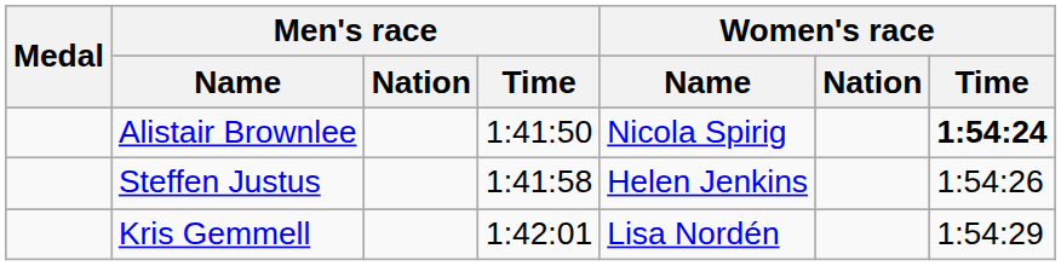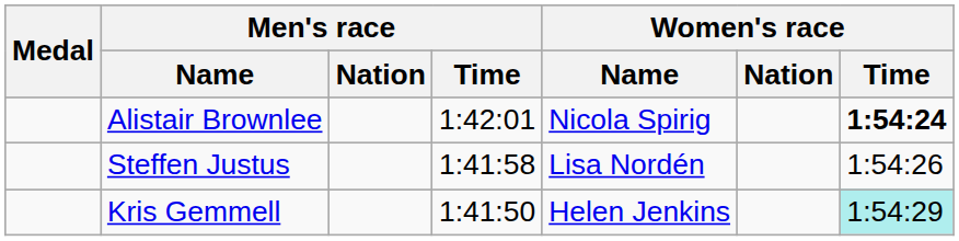Alistair Brownlee | Men's race / Time: 1:41:50 -> 1:42:01
Steffen Justus | Women's race / Name: Helen Jenkins -> Lisa Nordén
Kris Gemmell | Men's race / Time: 1:42:01 -> 1:41:50
Kris Gemmell | Women's race / Name: Lisa Nordén -> Helen Jenkins
Kris Gemmell | Women's race / Time: no background -> paleturquoise background
